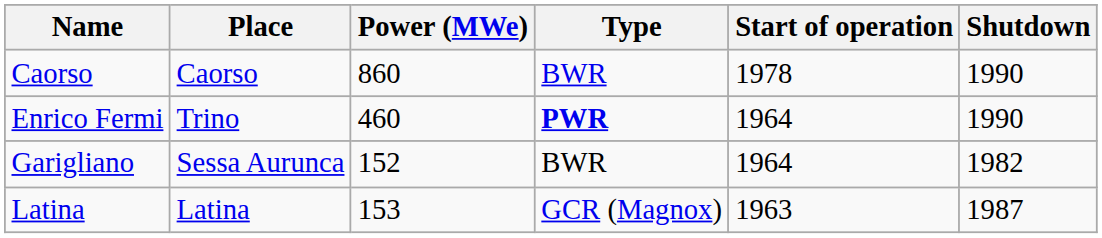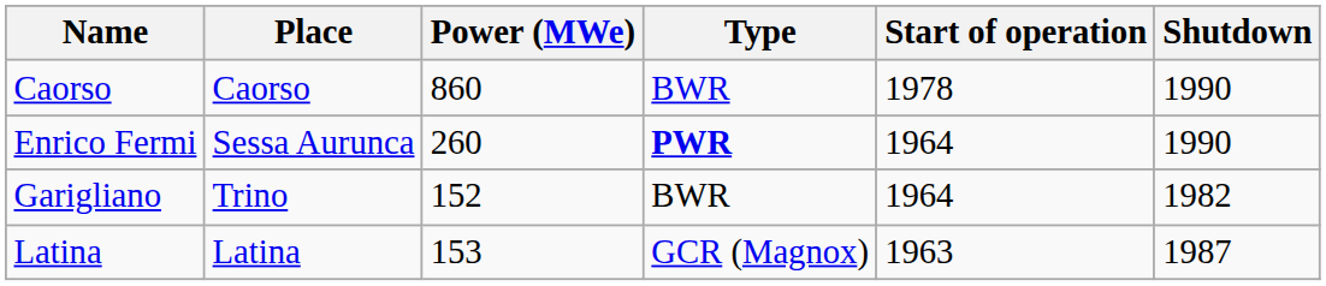Enrico Fermi | Place: Trino -> Sessa Aurunca
Enrico Fermi | Power (MWe): 460 -> 260
Garigliano | Place: Sessa Aurunca -> Trino
